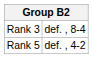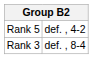rows swapped: Rank 3 <-> Rank 5
